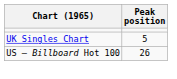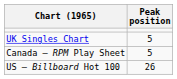+ row: Canada – RPM Play Sheet | 5
